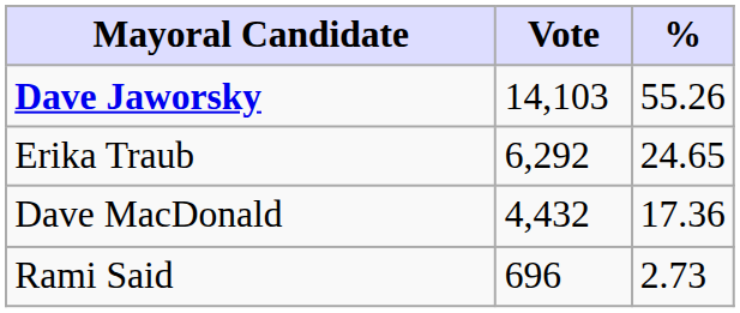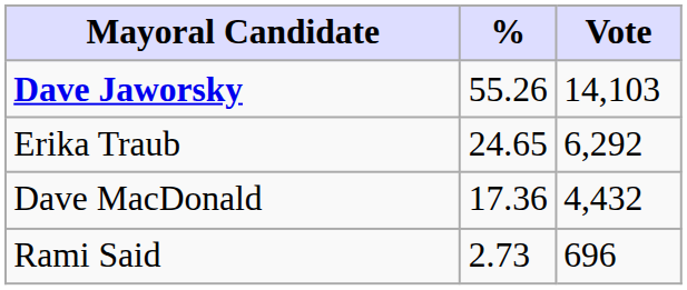columns swapped: Vote <-> %
